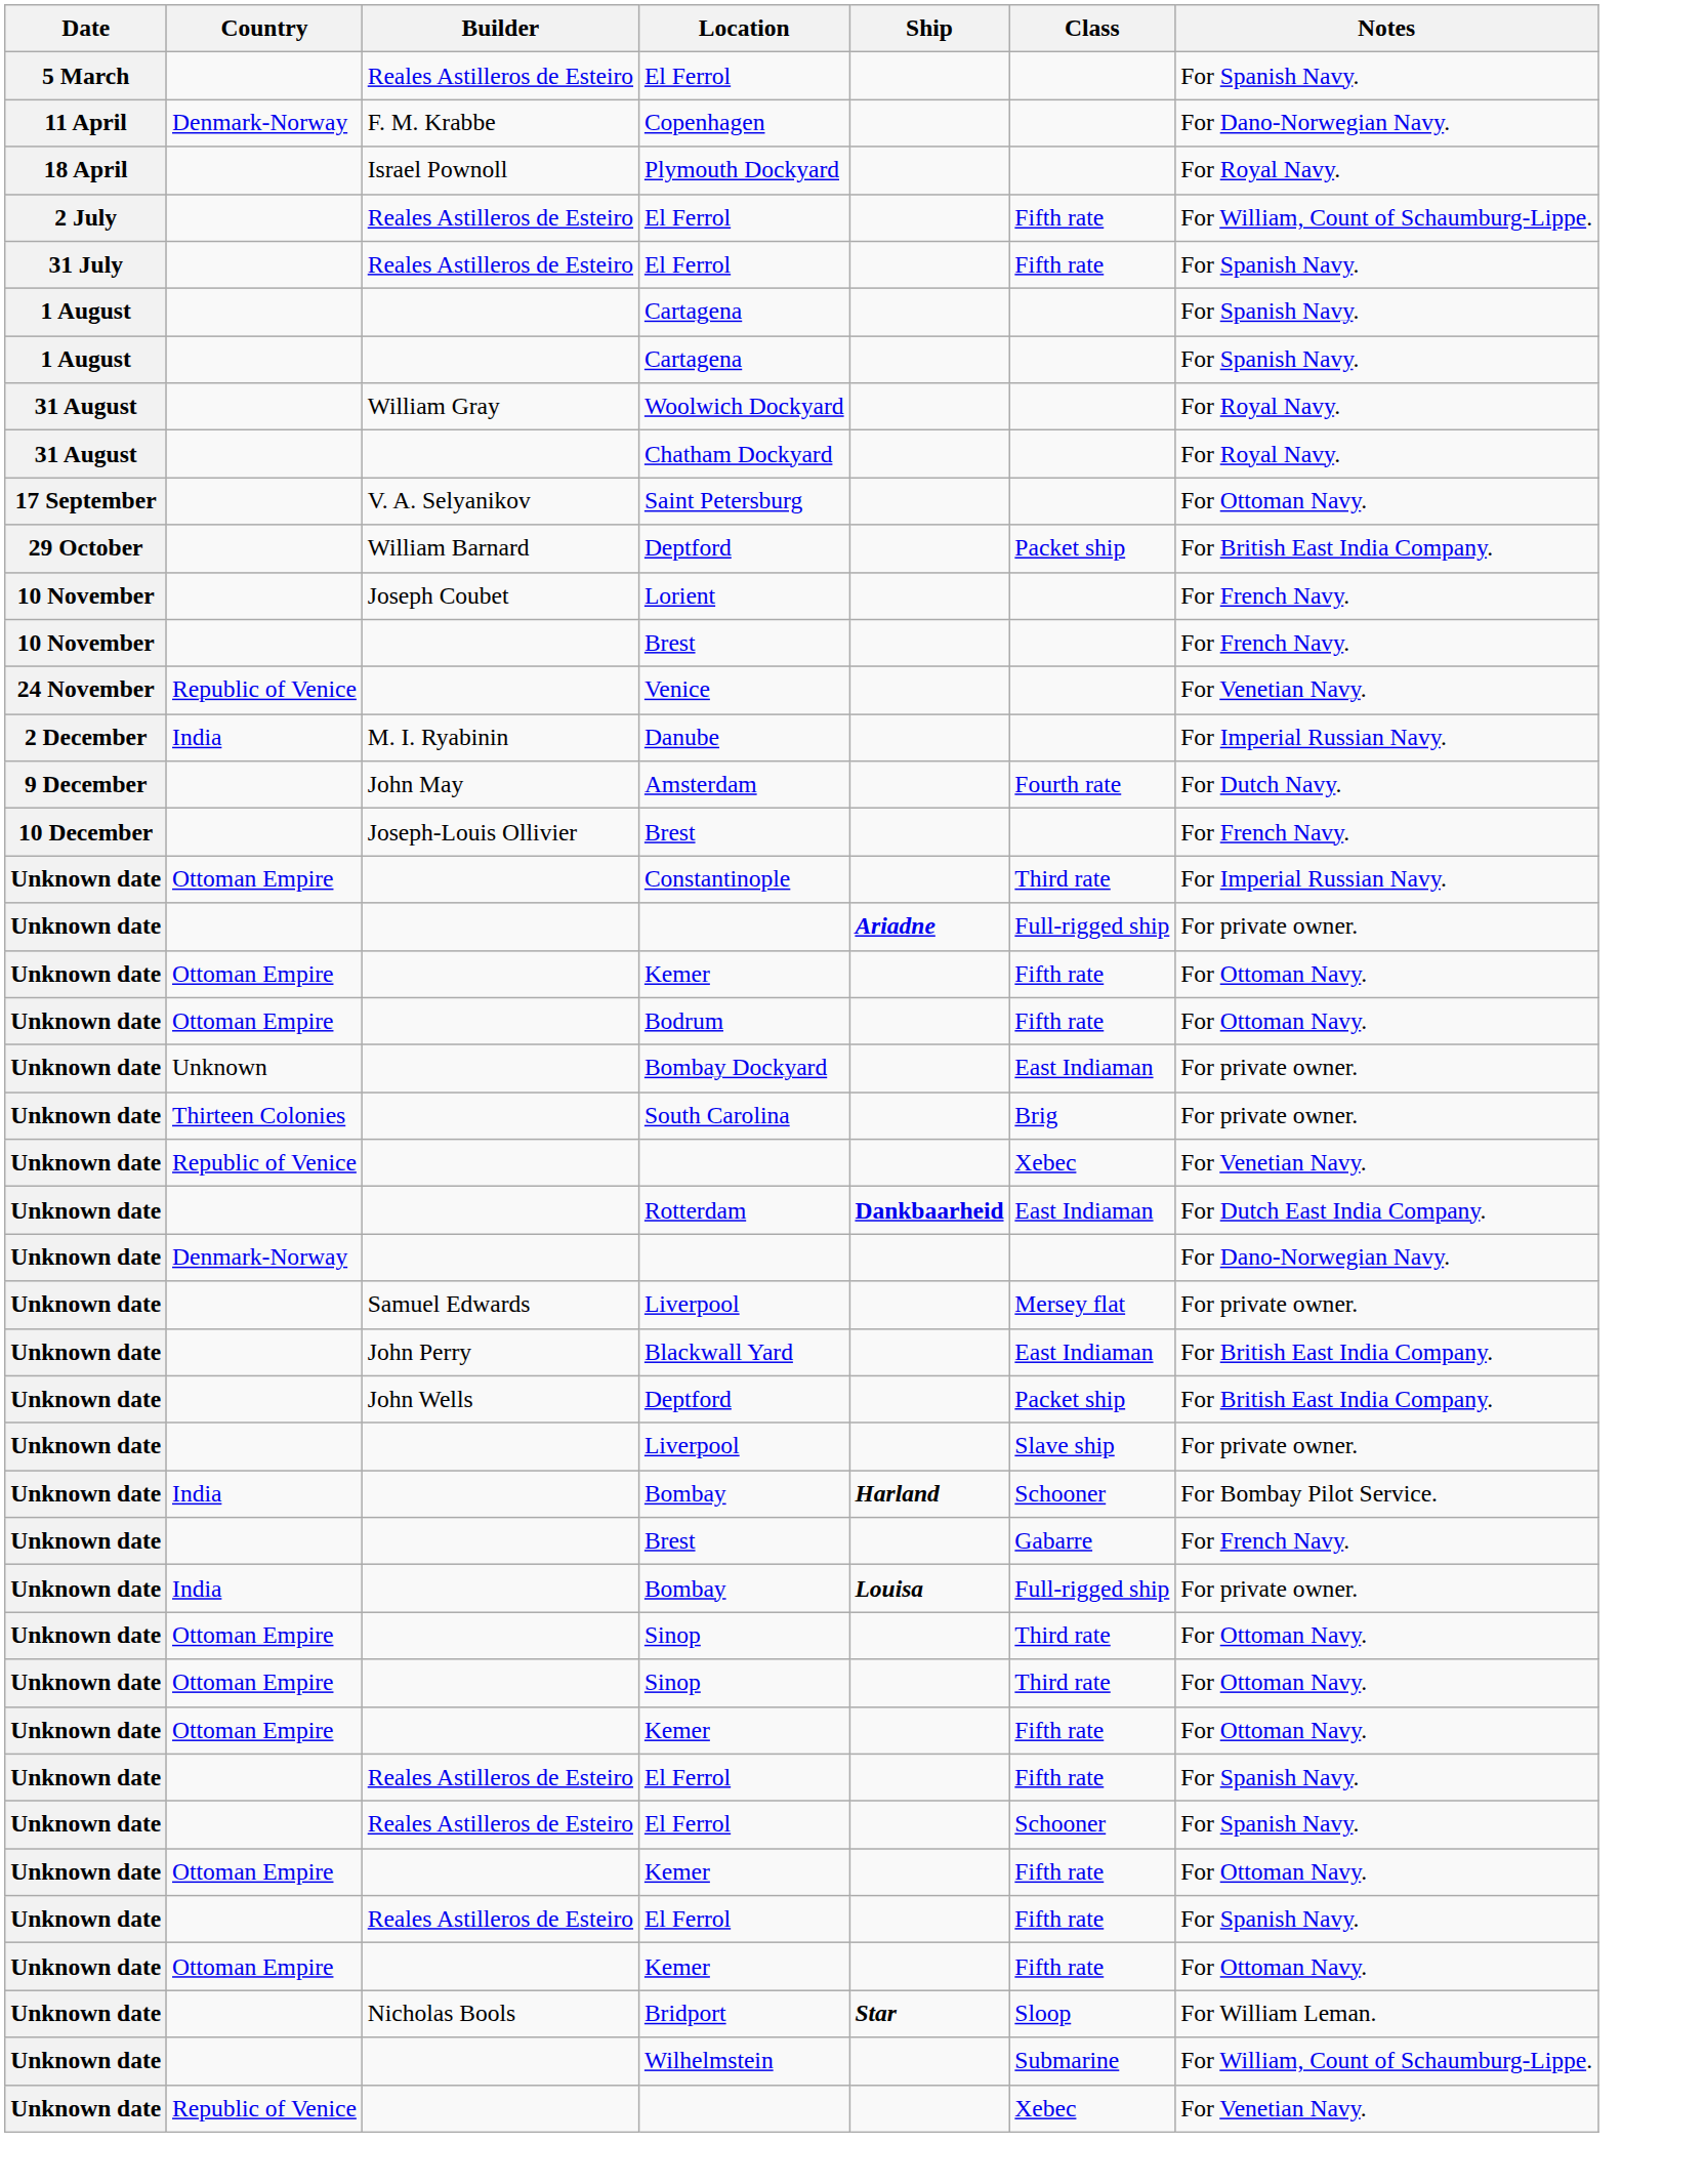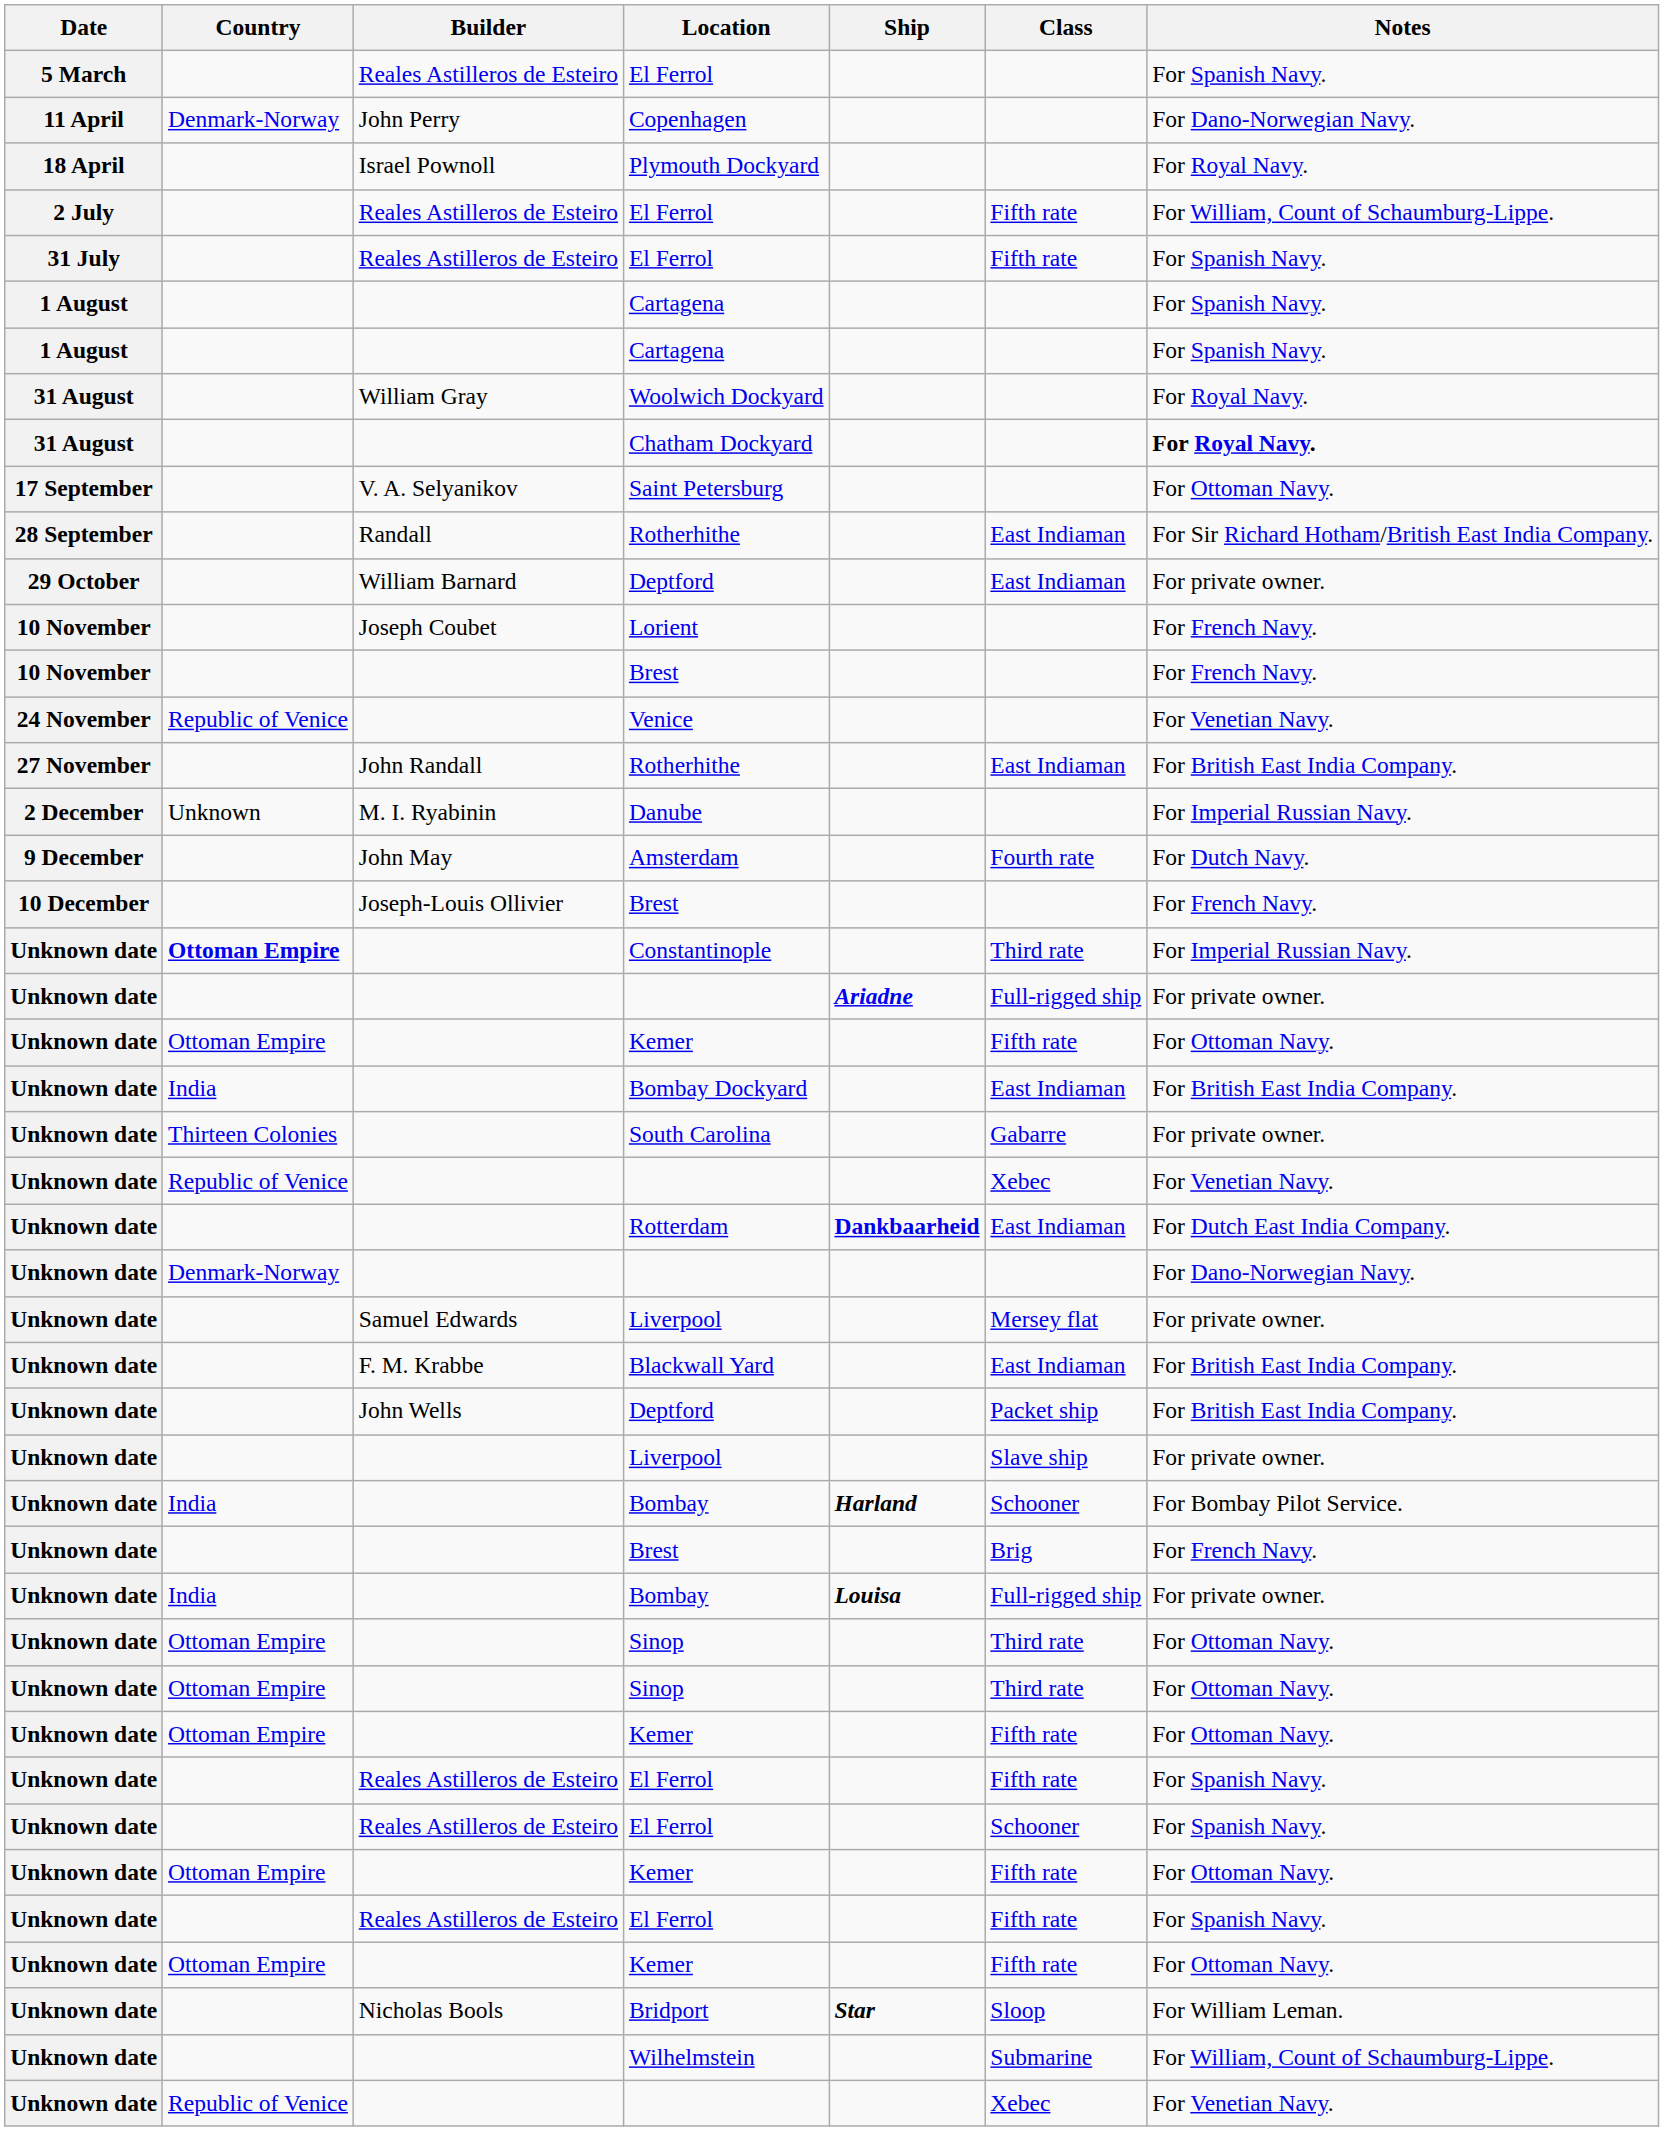Copenhagen | Builder: F. M. Krabbe -> John Perry
Chatham Dockyard | Notes: normal -> bold
+ row: 28 September | Randall | Rotherhithe | East Indiaman | For Sir Richard Hotham/British East India Company.
29 October / Deptford | Class: Packet ship -> East Indiaman
29 October / Deptford | Notes: For British East India Company. -> For private owner.
+ row: 27 November | John Randall | Rotherhithe | East Indiaman | For British East India Company.
Danube | Country: India -> Unknown
Constantinople | Country: normal -> bold
- row: Unknown date | Ottoman Empire | Bodrum | Fifth rate | For Ottoman Navy.
Bombay Dockyard | Country: Unknown -> India
Bombay Dockyard | Notes: For private owner. -> For British East India Company.
South Carolina | Class: Brig -> Gabarre
Blackwall Yard | Builder: John Perry -> F. M. Krabbe
Unknown date / Brest | Class: Gabarre -> Brig
